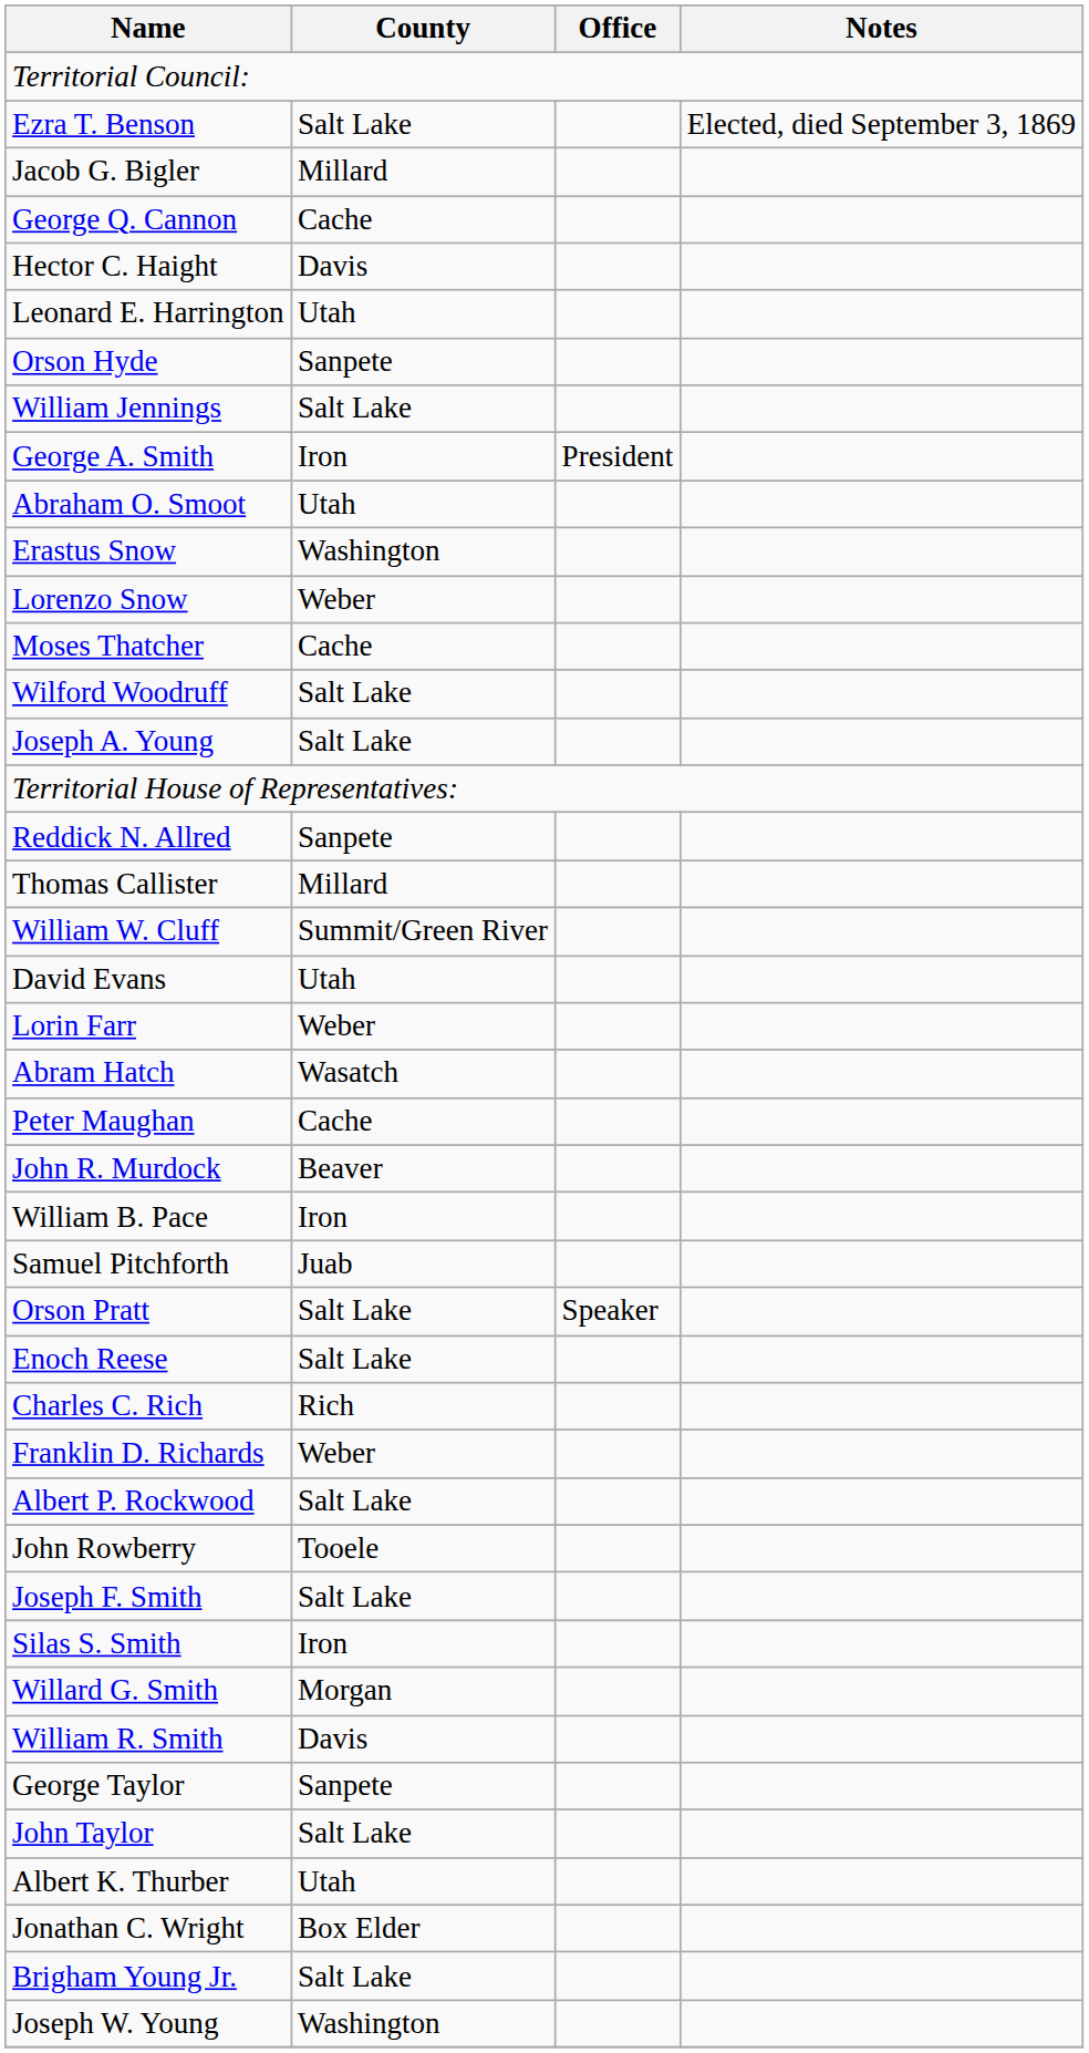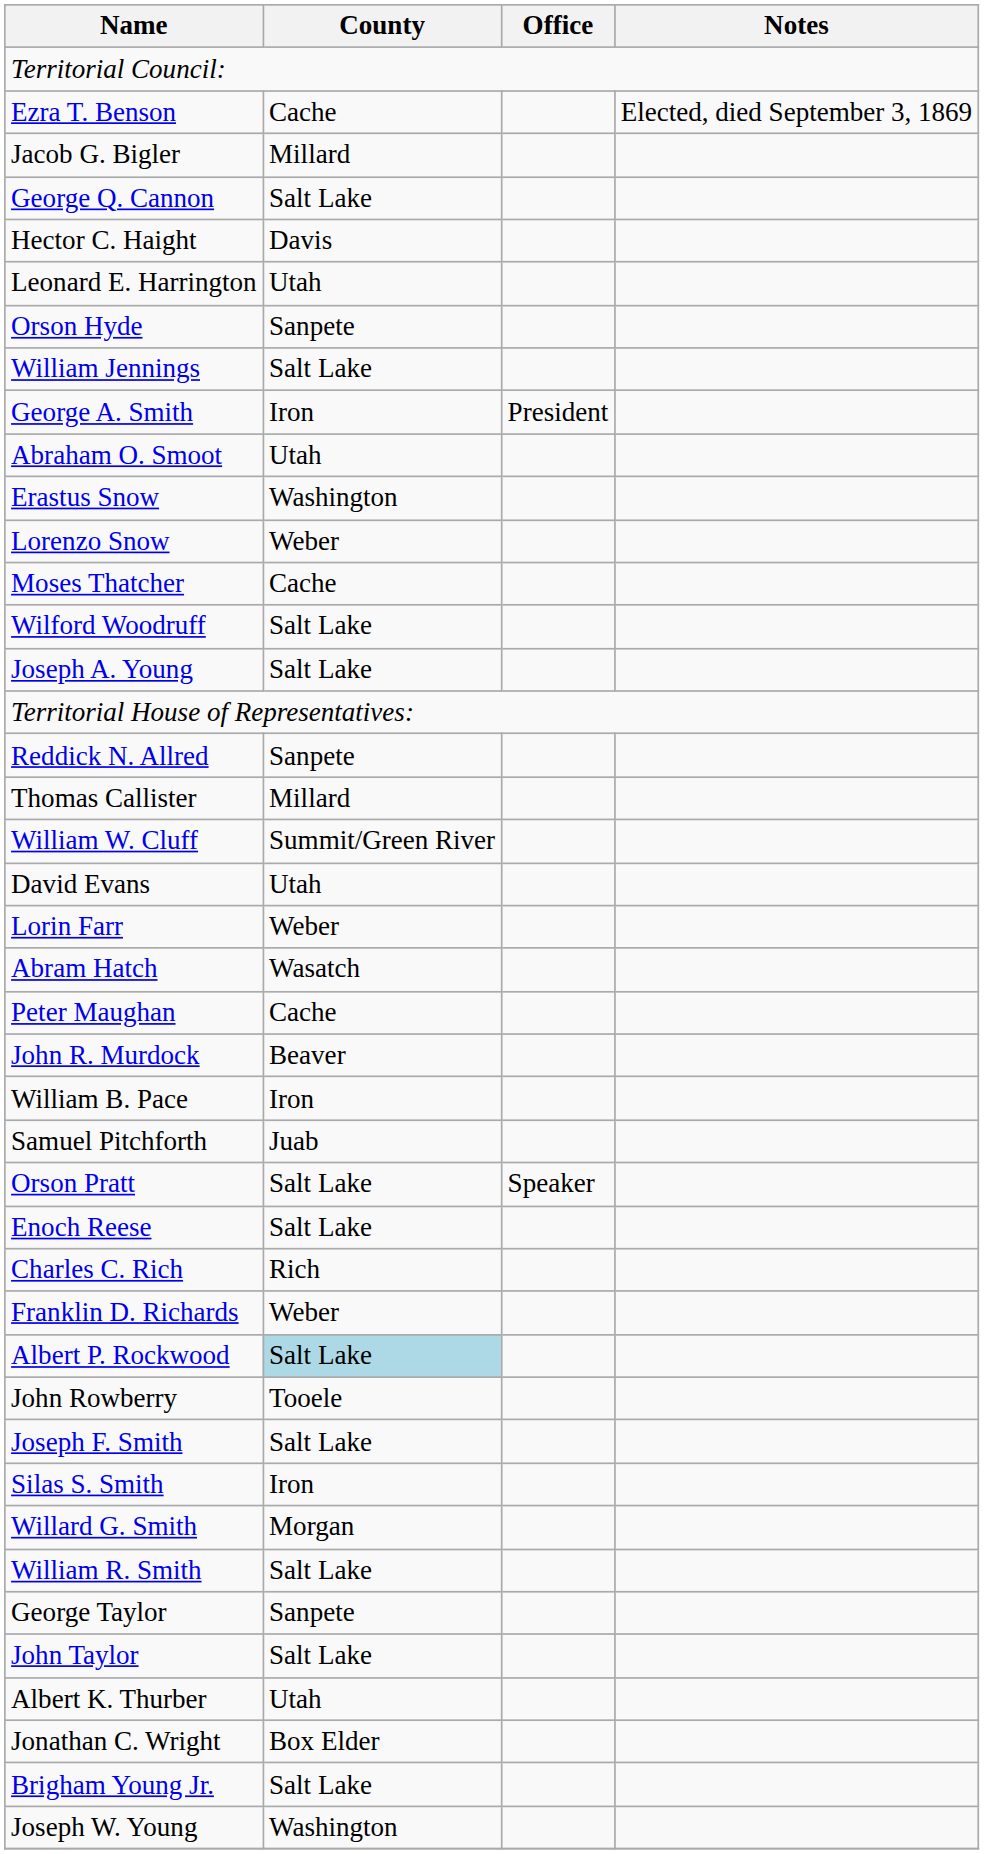Ezra T. Benson | County: Salt Lake -> Cache
George Q. Cannon | County: Cache -> Salt Lake
Albert P. Rockwood | County: no background -> lightblue background
William R. Smith | County: Davis -> Salt Lake
